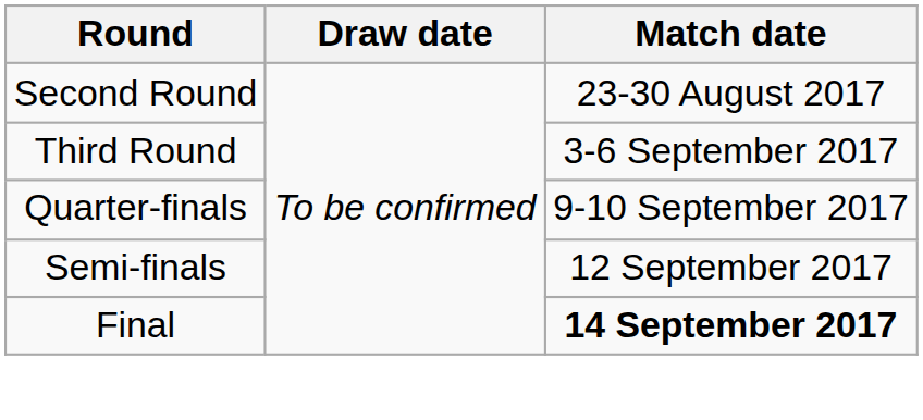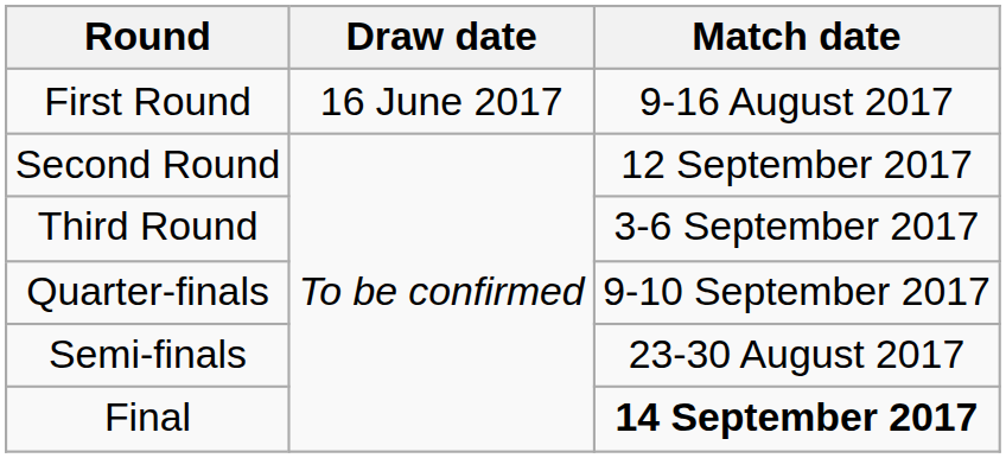+ row: First Round | 16 June 2017 | 9-16 August 2017
Second Round | Match date: 23-30 August 2017 -> 12 September 2017
Semi-finals | Match date: 12 September 2017 -> 23-30 August 2017
